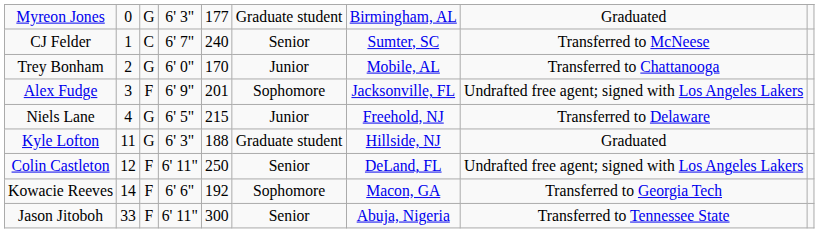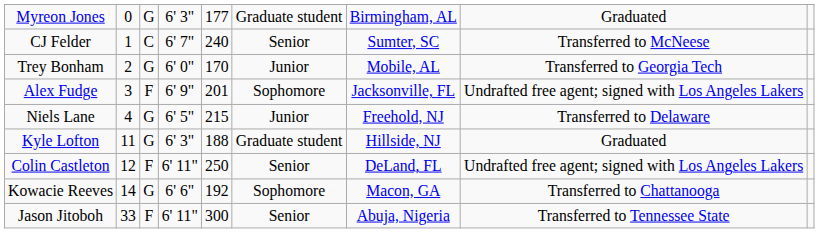Trey Bonham | column 8: Transferred to Chattanooga -> Transferred to Georgia Tech
Kowacie Reeves | column 3: F -> G
Kowacie Reeves | column 8: Transferred to Georgia Tech -> Transferred to Chattanooga
